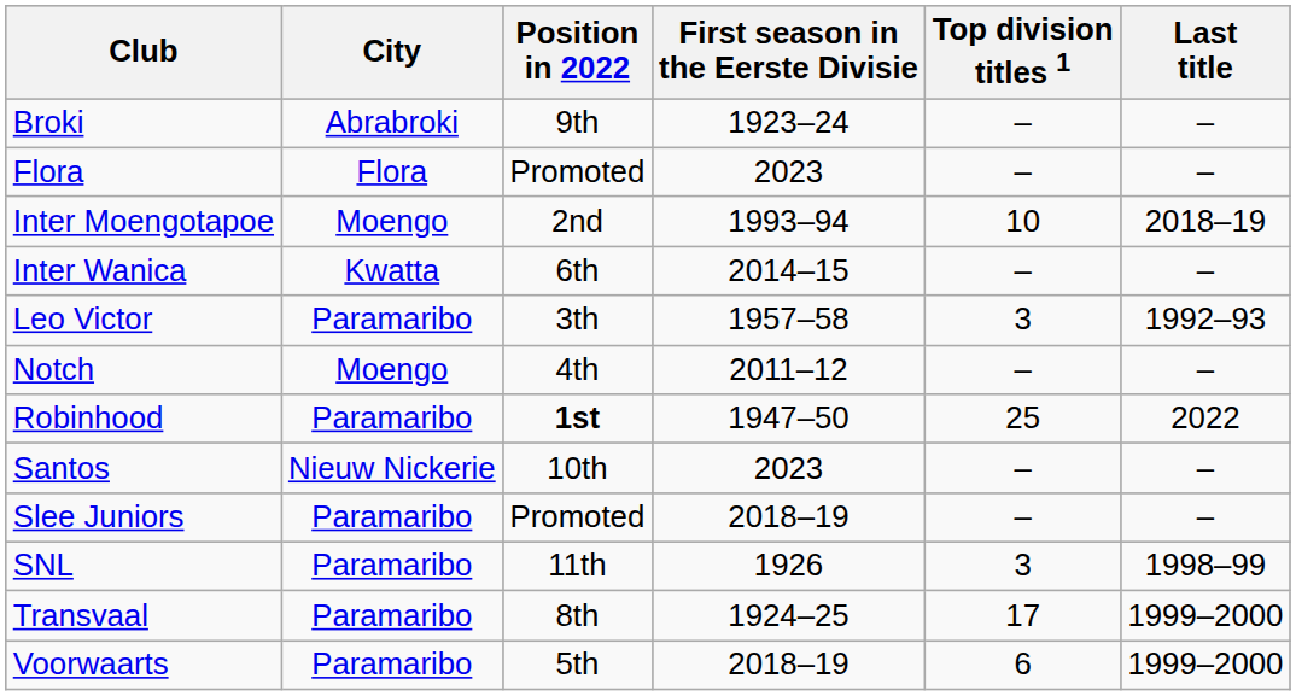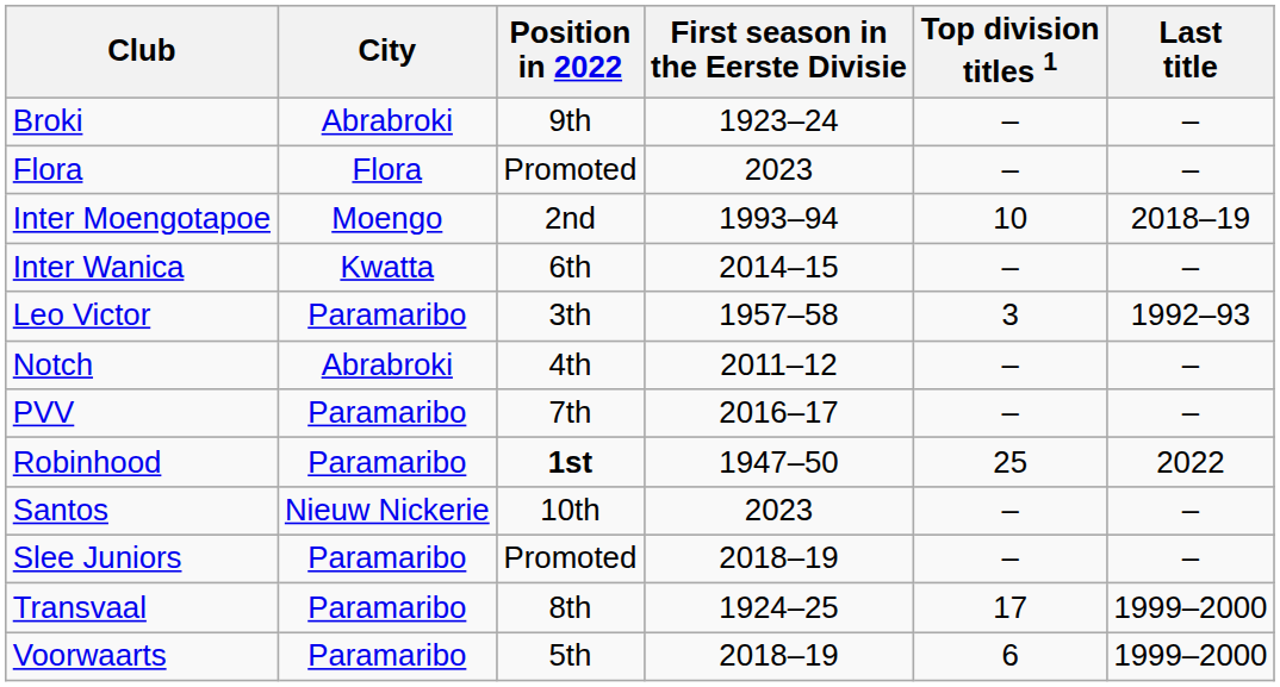Notch | City: Moengo -> Abrabroki
+ row: PVV | Paramaribo | 7th | 2016–17 | – | –
- row: SNL | Paramaribo | 11th | 1926 | 3 | 1998–99
